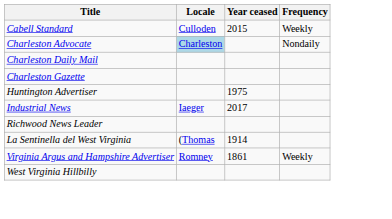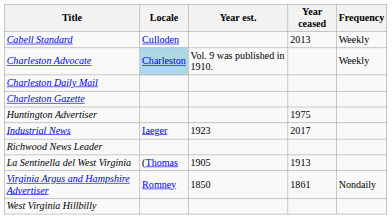+ column: Year est. | Vol. 9 was published in 1910. | 1923 | 1905 | 1850
Cabell Standard | Year ceased: 2015 -> 2013
Charleston Advocate | Frequency: Nondaily -> Weekly
La Sentinella del West Virginia | Year ceased: 1914 -> 1913
Virginia Argus and Hampshire Advertiser | Frequency: Weekly -> Nondaily
